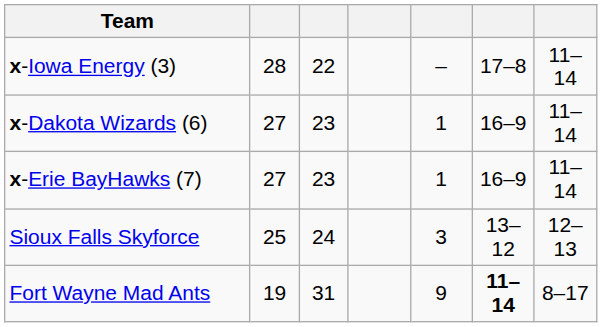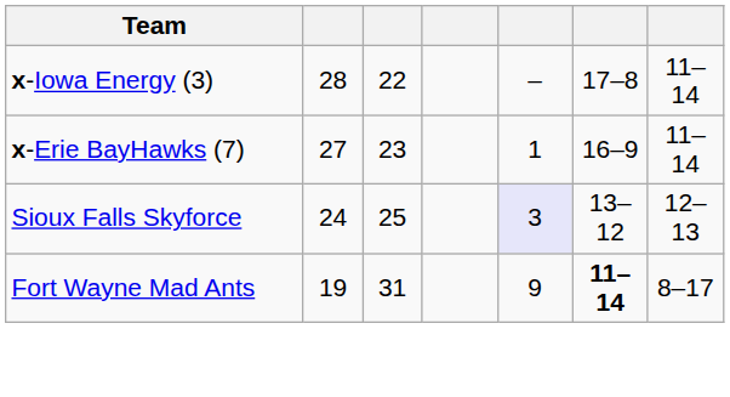- row: x-Dakota Wizards (6) | 27 | 23 | 1 | 16–9 | 11–14
Sioux Falls Skyforce | column 2: 25 -> 24
Sioux Falls Skyforce | column 3: 24 -> 25
Sioux Falls Skyforce | column 5: no background -> lavender background
